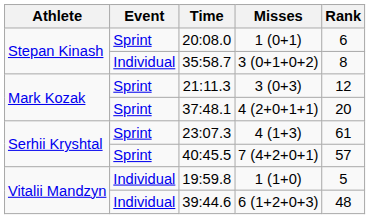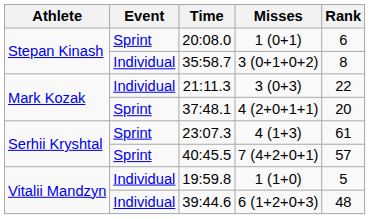21:11.3 | Event: Sprint -> Individual
21:11.3 | Rank: 12 -> 22
